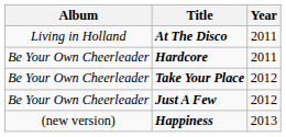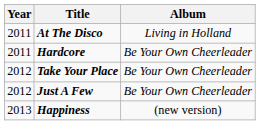columns swapped: Year <-> Album
